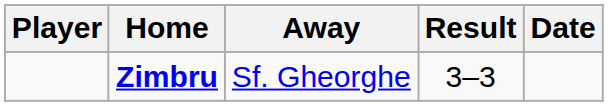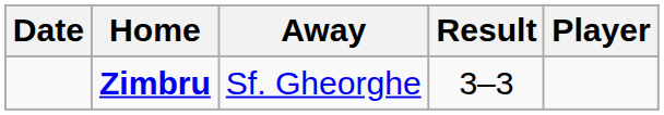columns swapped: Player <-> Date
